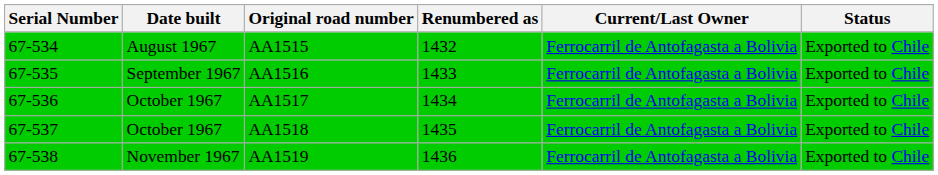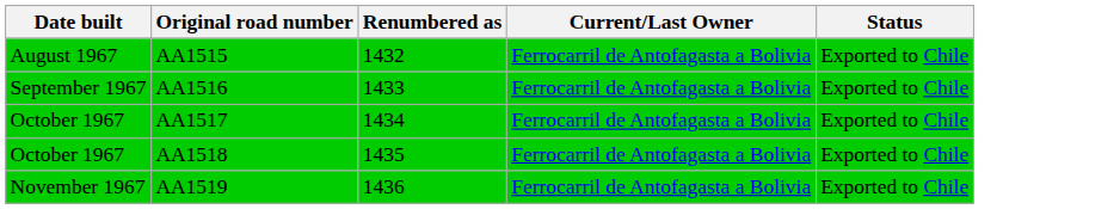- column: Serial Number | 67-534 | 67-535 | 67-536 | 67-537 | 67-538
